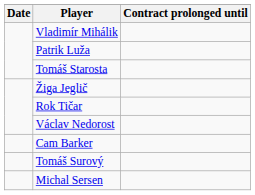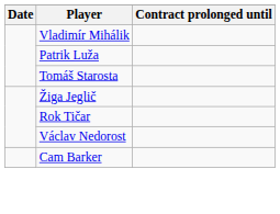- row: Tomáš Surový
- row: Michal Sersen
